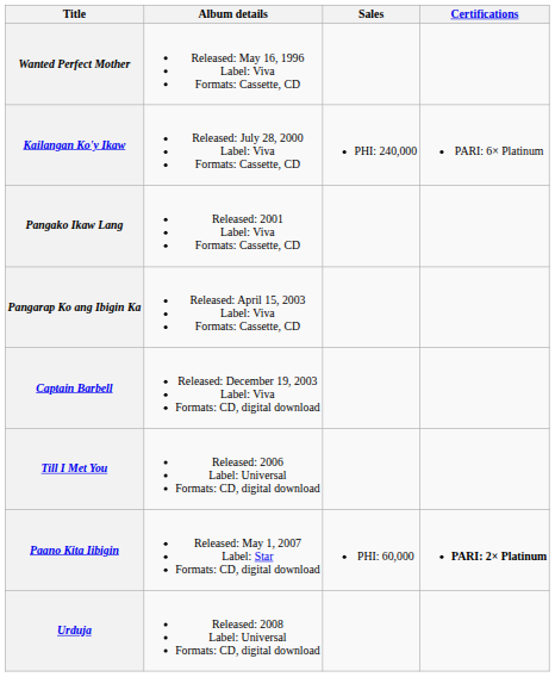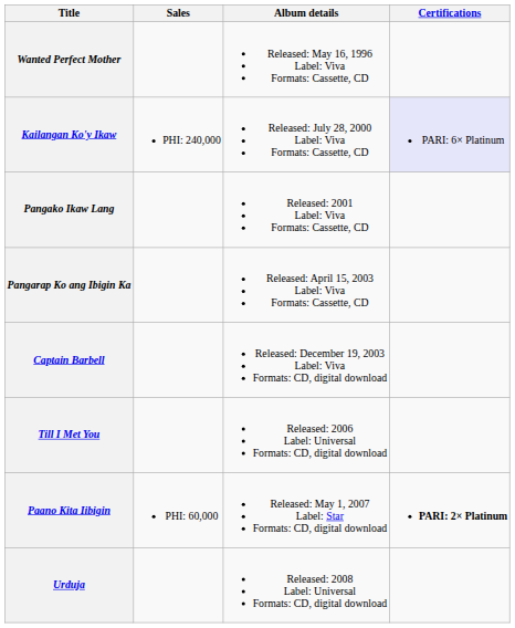columns swapped: Album details <-> Sales
Kailangan Ko'y Ikaw | Certifications: no background -> lavender background
